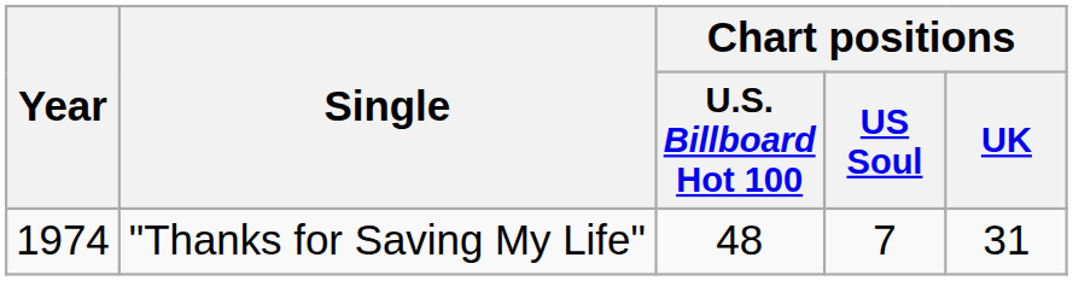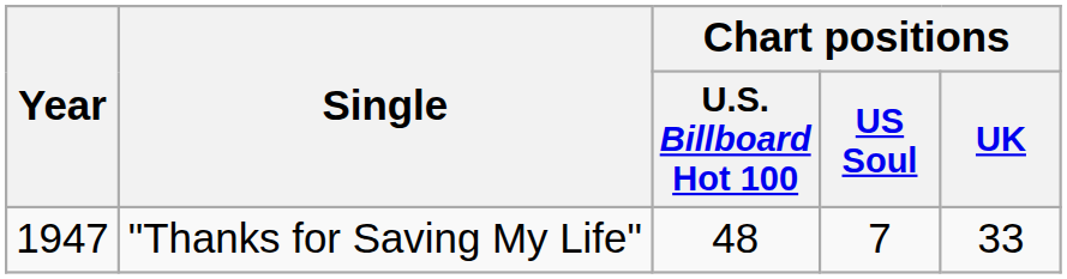"Thanks for Saving My Life" | Year: 1974 -> 1947
"Thanks for Saving My Life" | Chart positions / UK: 31 -> 33
